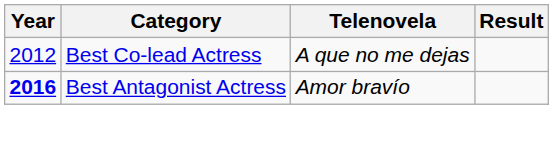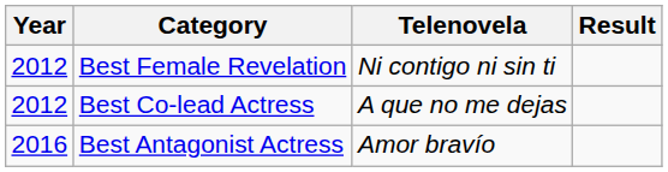+ row: 2012 | Best Female Revelation | Ni contigo ni sin ti
Best Antagonist Actress | Year: bold -> normal
